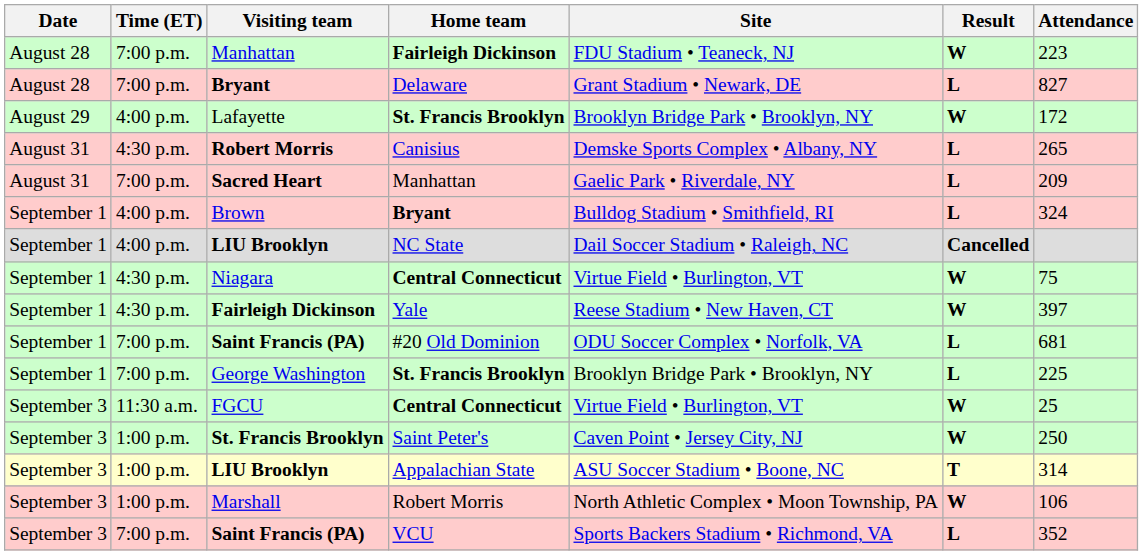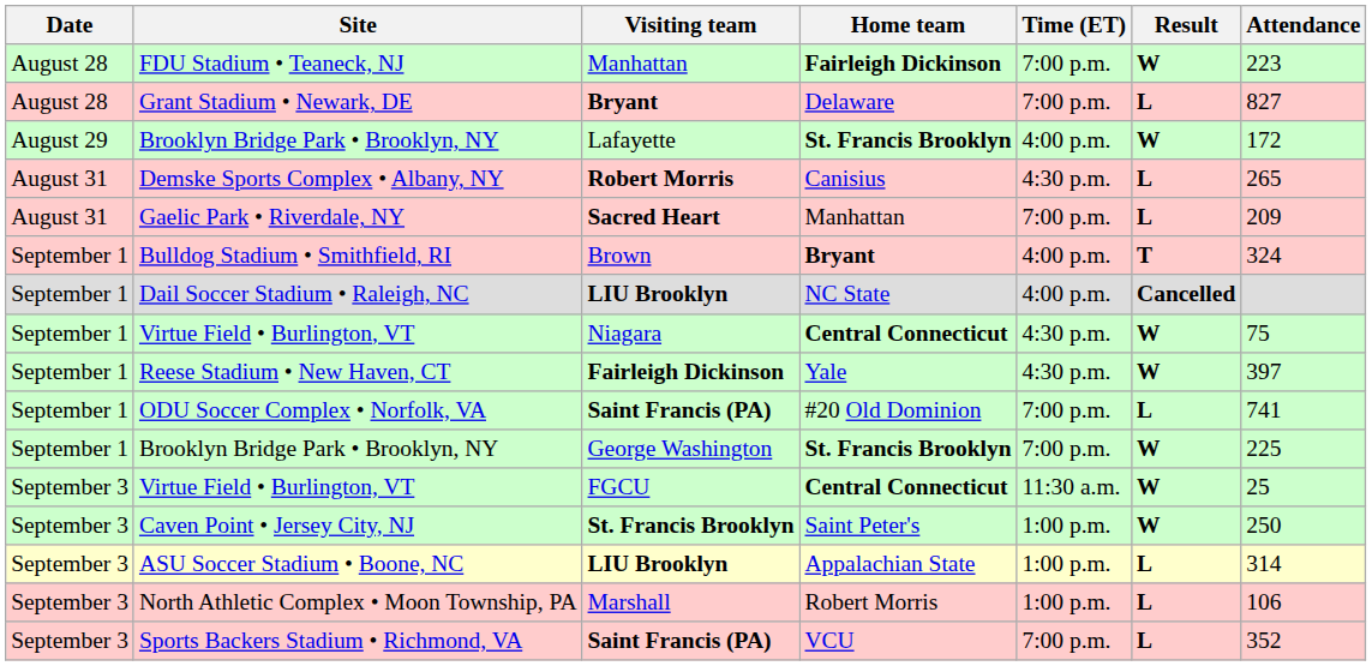columns swapped: Time (ET) <-> Site
Brown | Result: L -> T
Saint Francis (PA) / #20 Old Dominion | Attendance: 681 -> 741
George Washington | Result: L -> W
LIU Brooklyn / Appalachian State | Result: T -> L
Marshall | Result: W -> L
